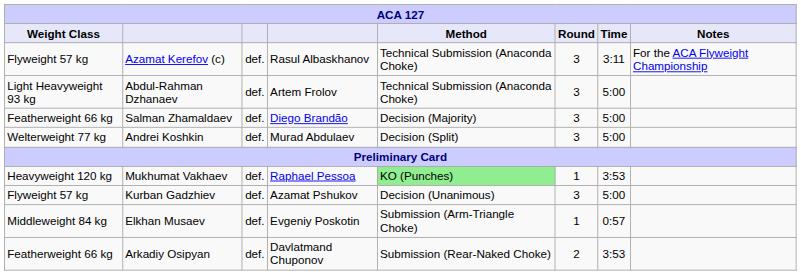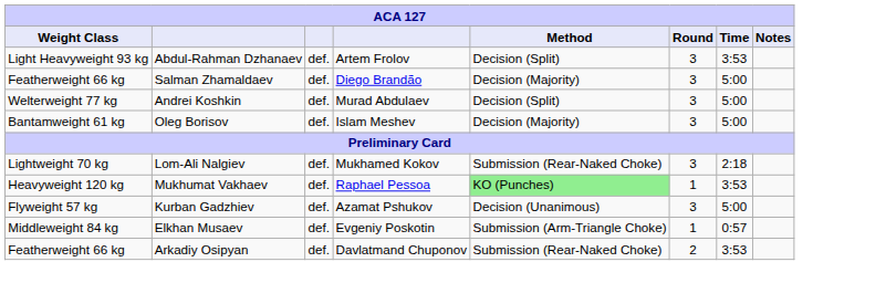- row: Flyweight 57 kg | Azamat Kerefov (c) | def. | Rasul Albaskhanov | Technical Submission (Anaconda Choke) | 3 | 3:11 | For the ACA Flyweight Championship
Abdul-Rahman Dzhanaev | Method: Technical Submission (Anaconda Choke) -> Decision (Split)
Abdul-Rahman Dzhanaev | Time: 5:00 -> 3:53
+ row: Bantamweight 61 kg | Oleg Borisov | def. | Islam Meshev | Decision (Majority) | 3 | 5:00
+ row: Lightweight 70 kg | Lom-Ali Nalgiev | def. | Mukhamed Kokov | Submission (Rear-Naked Choke) | 3 | 2:18
